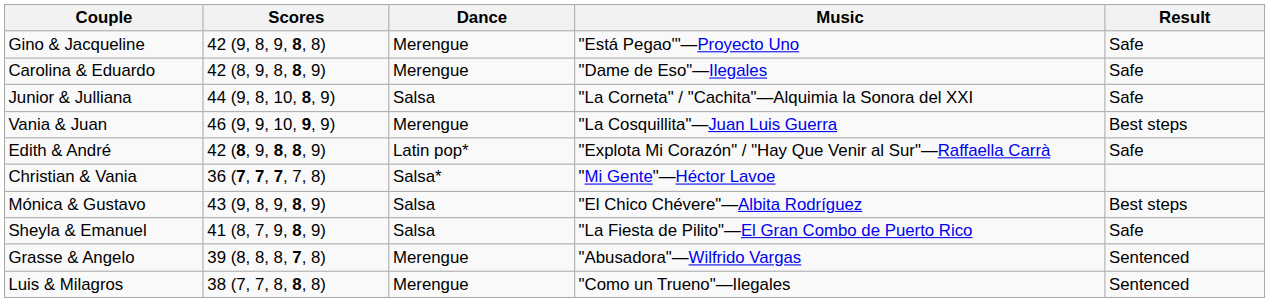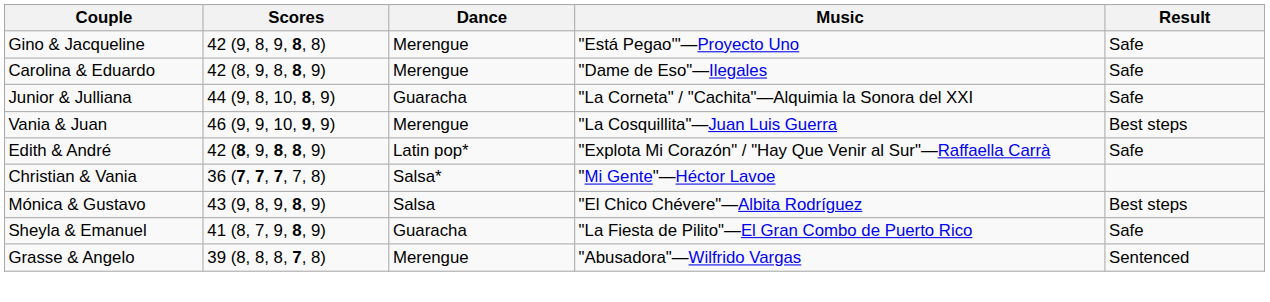Junior & Julliana | Dance: Salsa -> Guaracha
Sheyla & Emanuel | Dance: Salsa -> Guaracha
- row: Luis & Milagros | 38 (7, 7, 8, 8, 8) | Merengue | "Como un Trueno"—Ilegales | Sentenced
